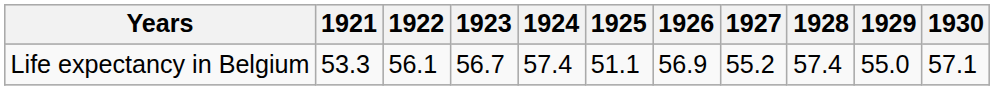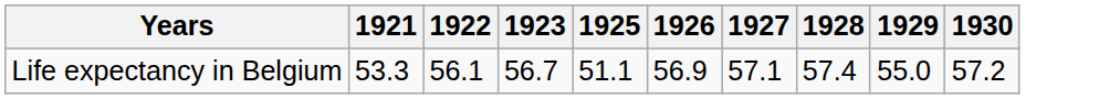- column: 1924 | 57.4
Life expectancy in Belgium | 1927: 55.2 -> 57.1
Life expectancy in Belgium | 1930: 57.1 -> 57.2
